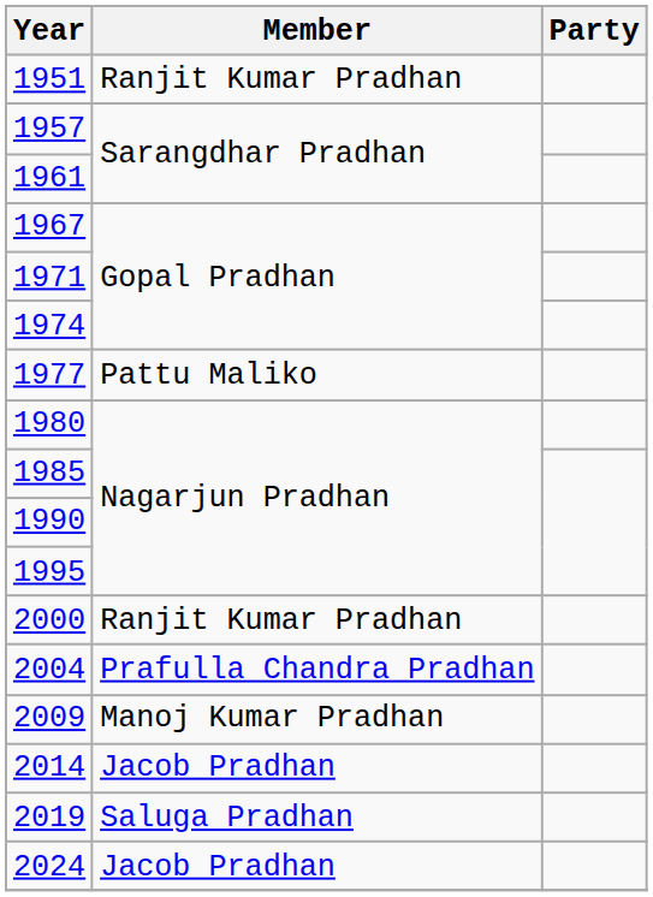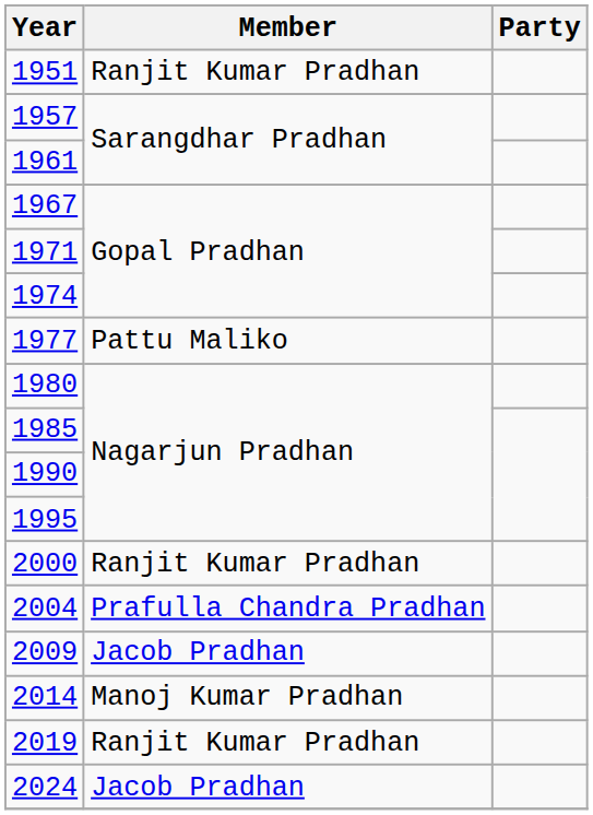2009 | Member: Manoj Kumar Pradhan -> Jacob Pradhan
2014 | Member: Jacob Pradhan -> Manoj Kumar Pradhan
2019 | Member: Saluga Pradhan -> Ranjit Kumar Pradhan
